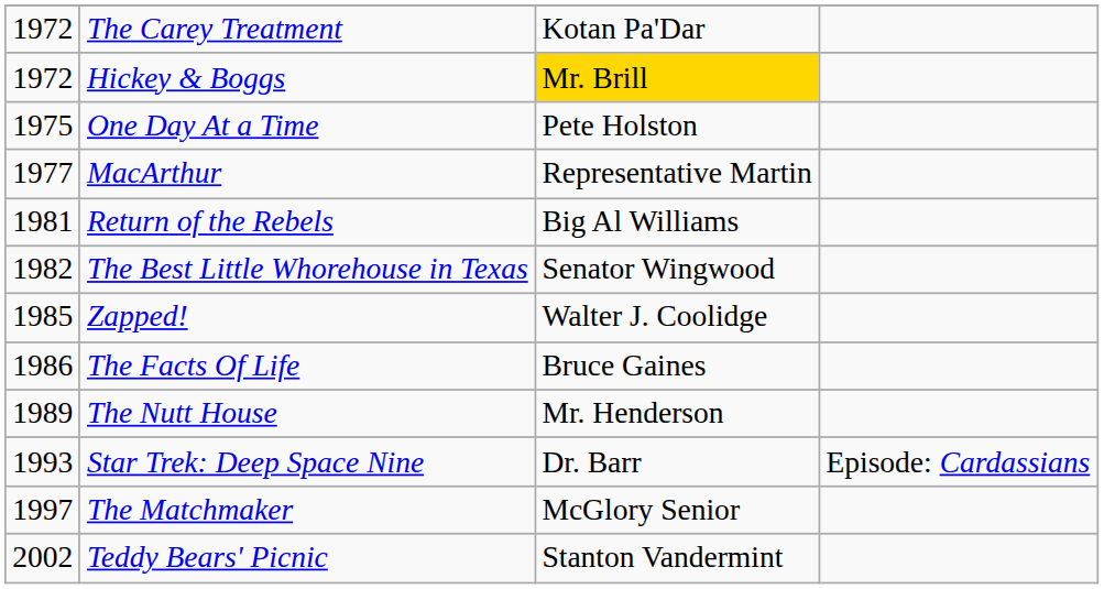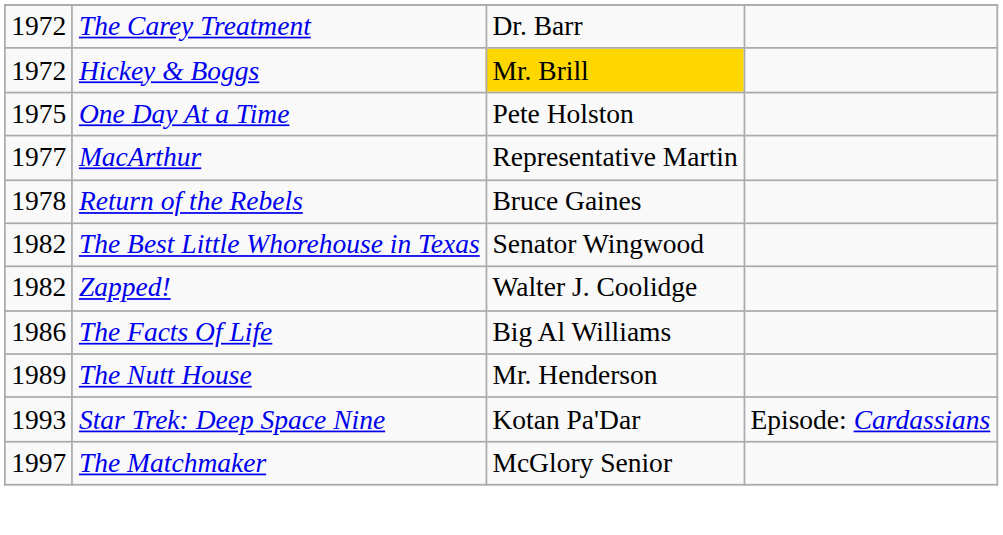The Carey Treatment | column 3: Kotan Pa'Dar -> Dr. Barr
Return of the Rebels | column 1: 1981 -> 1978
Return of the Rebels | column 3: Big Al Williams -> Bruce Gaines
Zapped! | column 1: 1985 -> 1982
The Facts Of Life | column 3: Bruce Gaines -> Big Al Williams
Star Trek: Deep Space Nine | column 3: Dr. Barr -> Kotan Pa'Dar
- row: 2002 | Teddy Bears' Picnic | Stanton Vandermint
